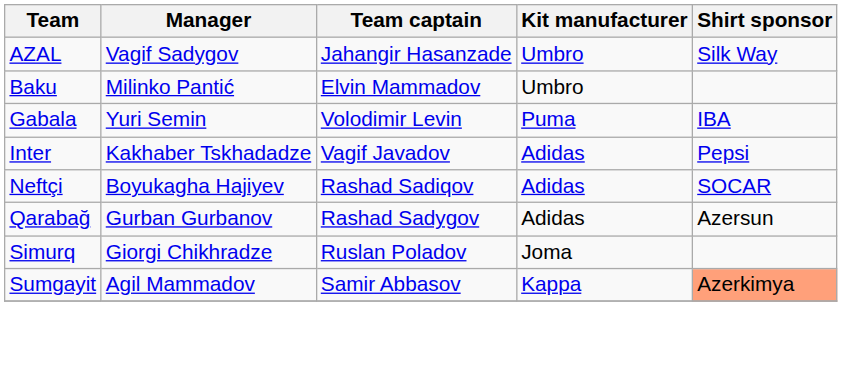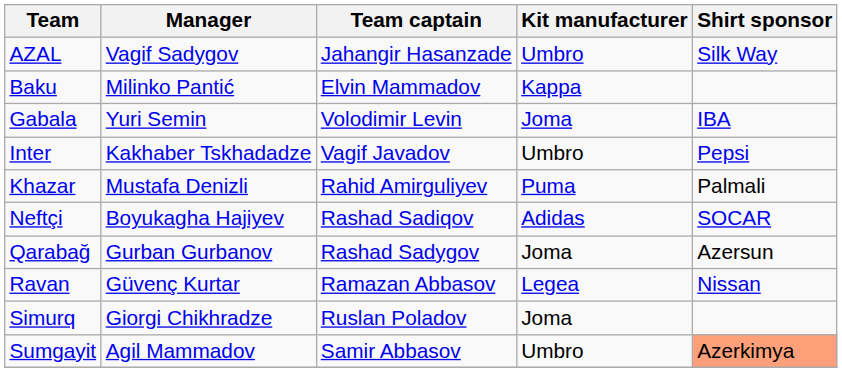Baku | Kit manufacturer: Umbro -> Kappa
Gabala | Kit manufacturer: Puma -> Joma
Inter | Kit manufacturer: Adidas -> Umbro
+ row: Khazar | Mustafa Denizli | Rahid Amirguliyev | Puma | Palmali
Qarabağ | Kit manufacturer: Adidas -> Joma
+ row: Ravan | Güvenç Kurtar | Ramazan Abbasov | Legea | Nissan
Sumgayit | Kit manufacturer: Kappa -> Umbro
